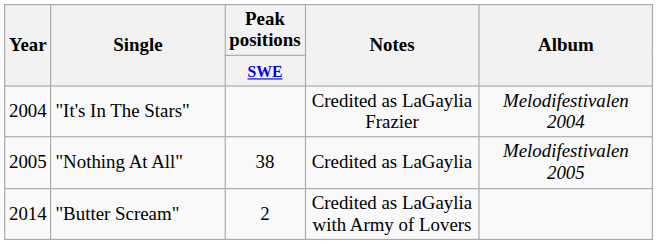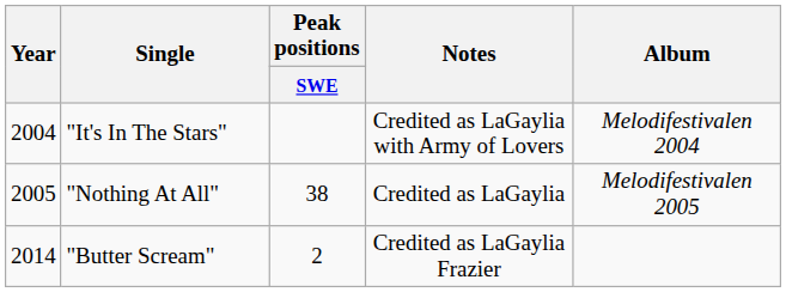"It's In The Stars" | Notes: Credited as LaGaylia Frazier -> Credited as LaGaylia with Army of Lovers
"Butter Scream" | Notes: Credited as LaGaylia with Army of Lovers -> Credited as LaGaylia Frazier
